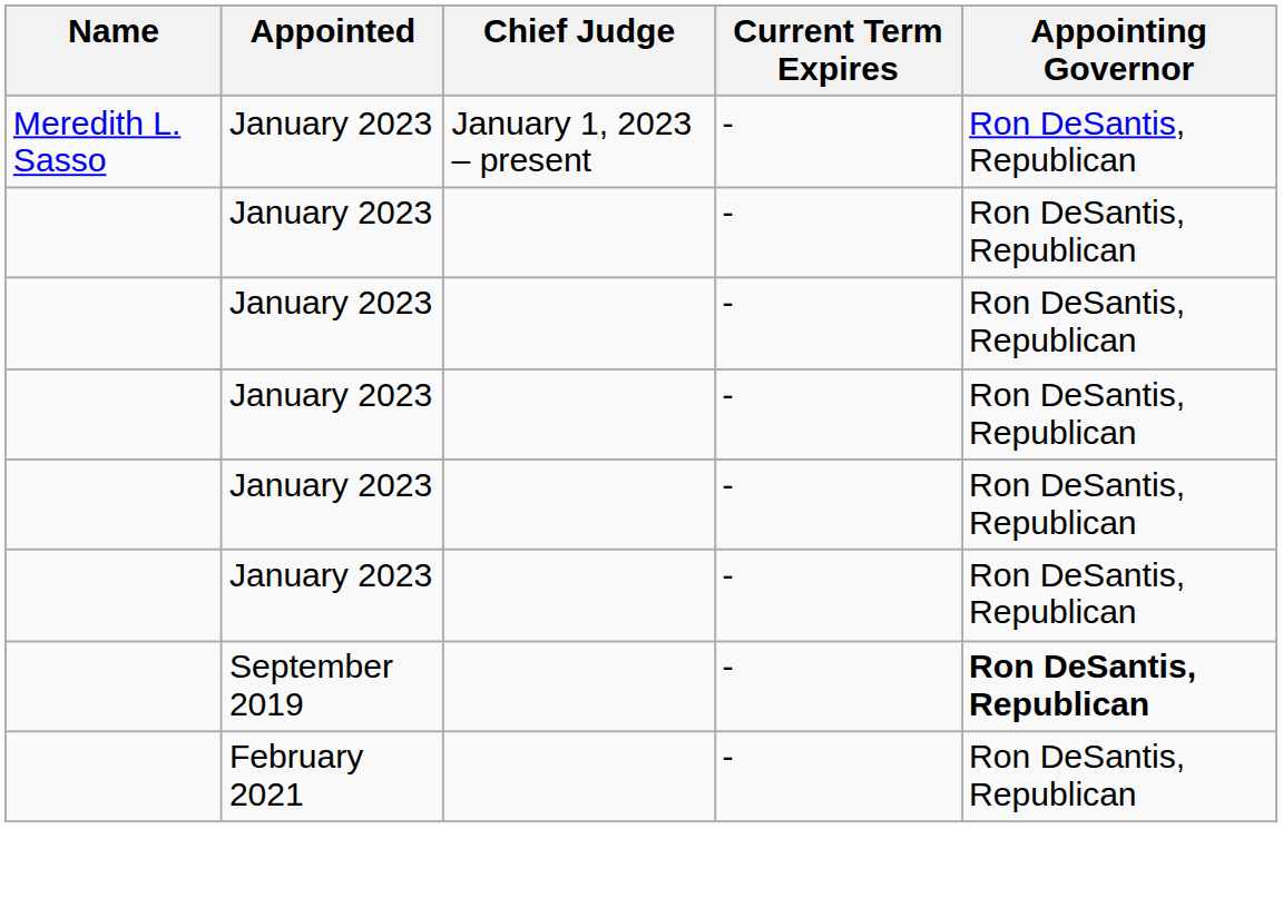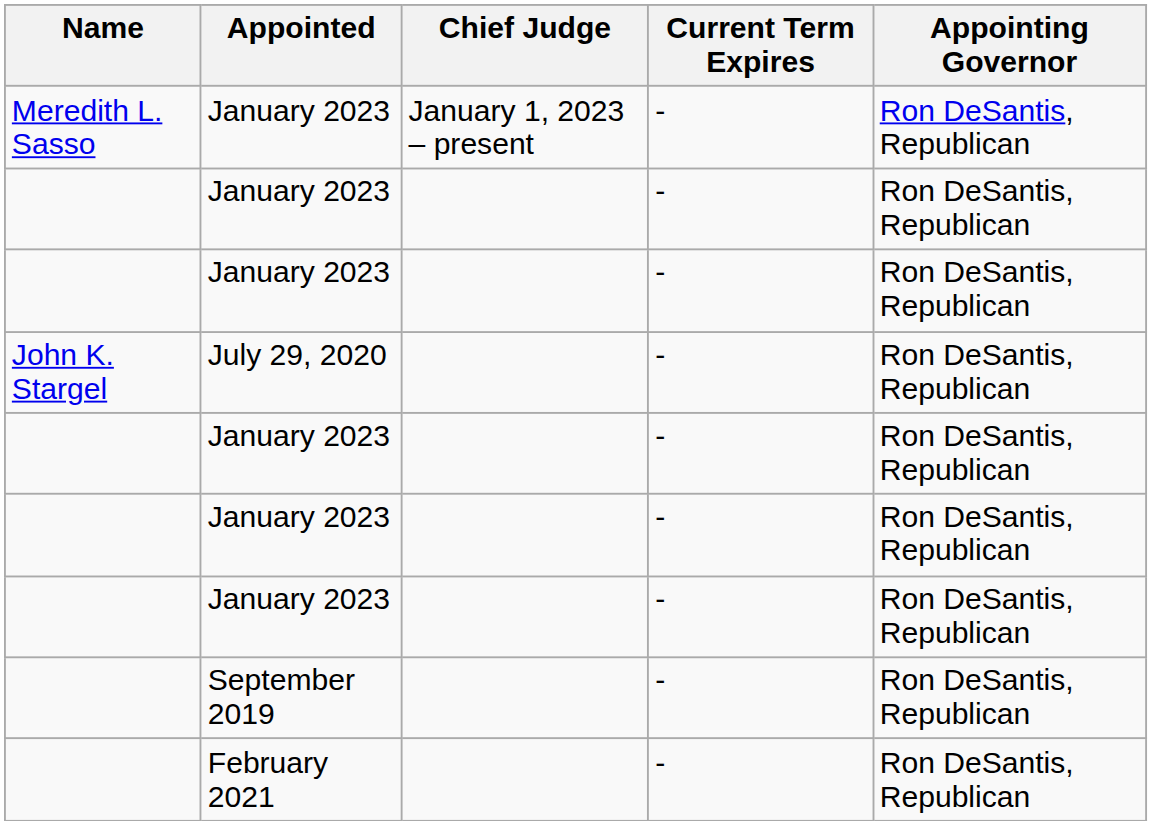+ row: John K. Stargel | July 29, 2020 | - | Ron DeSantis, Republican
September 2019 | Appointing Governor: bold -> normal
